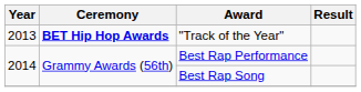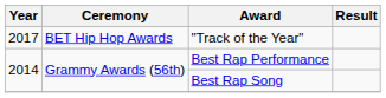"Track of the Year" | Year: 2013 -> 2017
"Track of the Year" | Ceremony: bold -> normal
